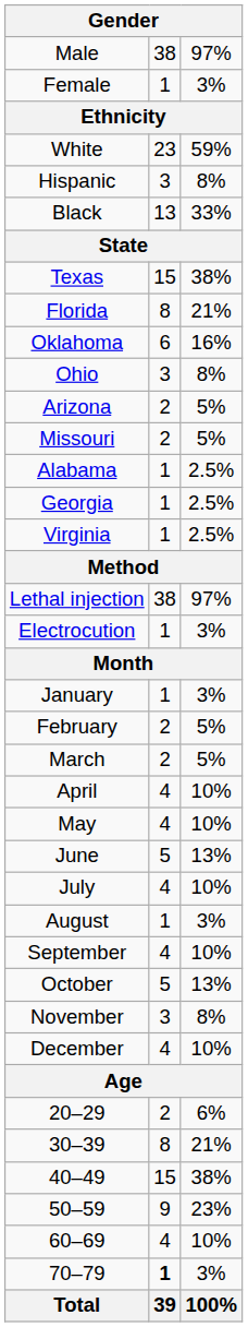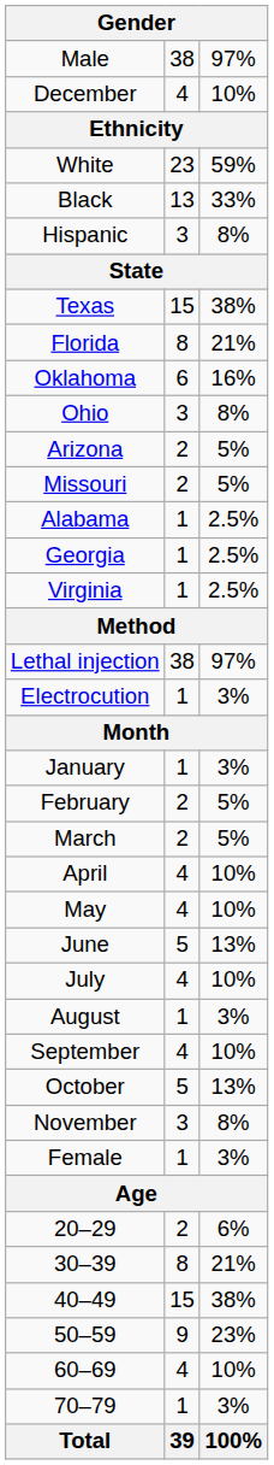rows swapped: Female <-> December
rows swapped: Black <-> Hispanic
70–79 | column 2: bold -> normal
